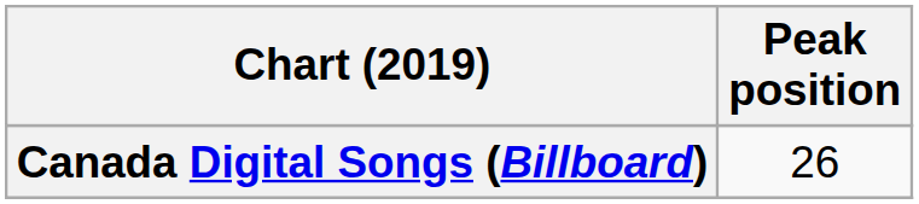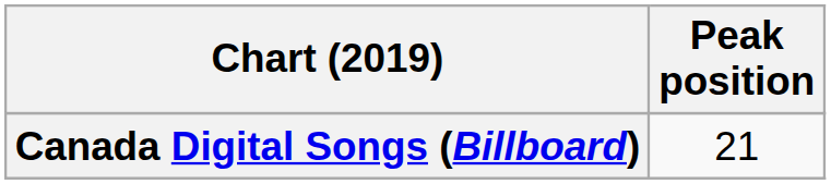Canada Digital Songs (Billboard) | Peak position: 26 -> 21
